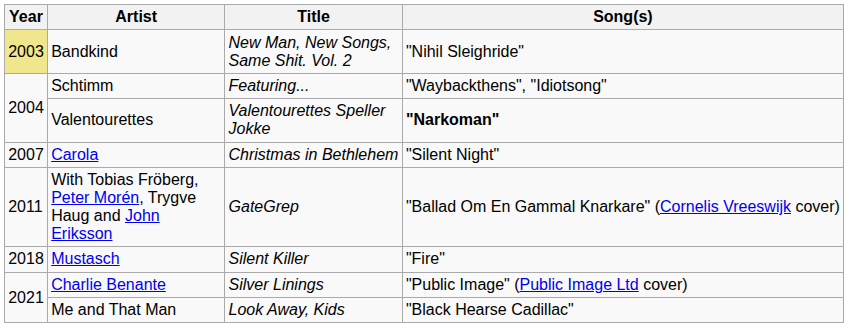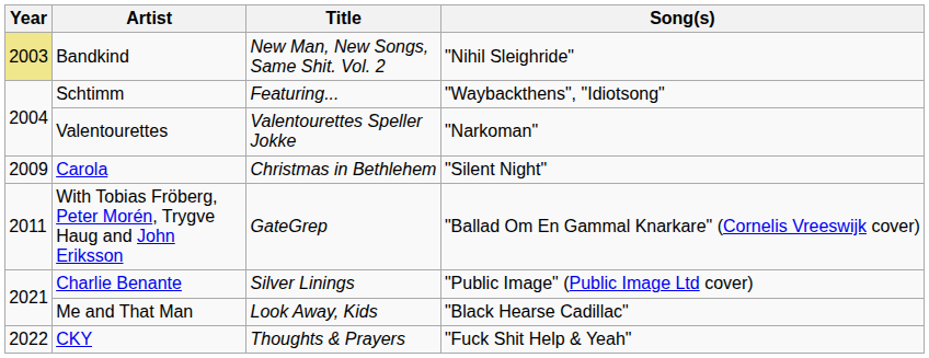Valentourettes | Song(s): bold -> normal
Carola | Year: 2007 -> 2009
- row: 2018 | Mustasch | Silent Killer | "Fire"
+ row: 2022 | CKY | Thoughts & Prayers | "Fuck Shit Help & Yeah"
